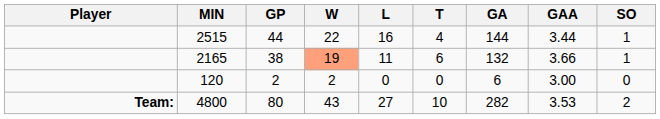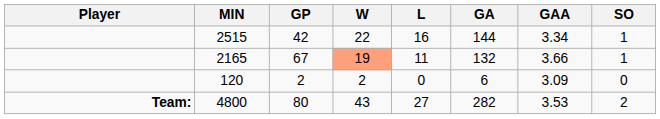- column: T | 4 | 6 | 0 | 10
2515 | GP: 44 -> 42
2515 | GAA: 3.44 -> 3.34
2165 | GP: 38 -> 67
120 | GAA: 3.00 -> 3.09
